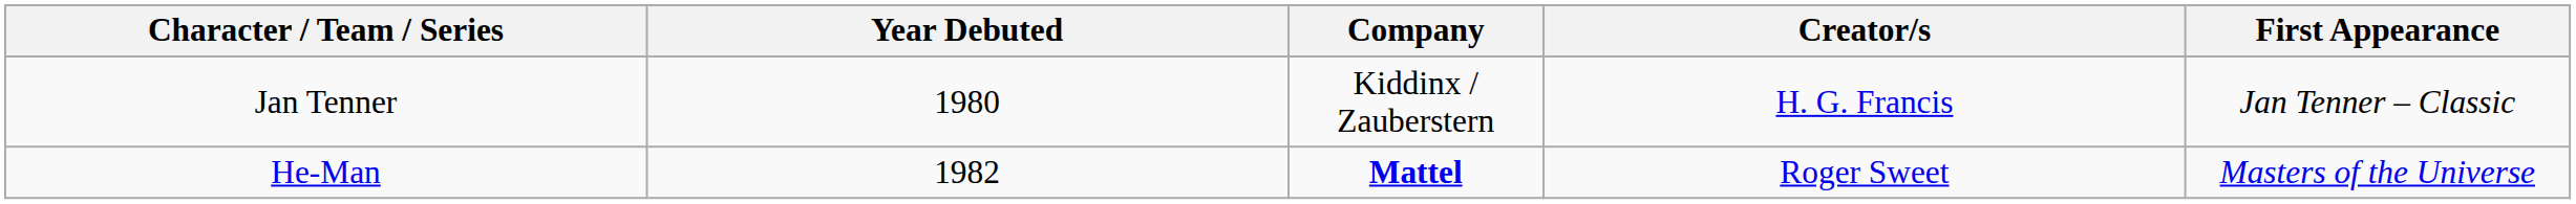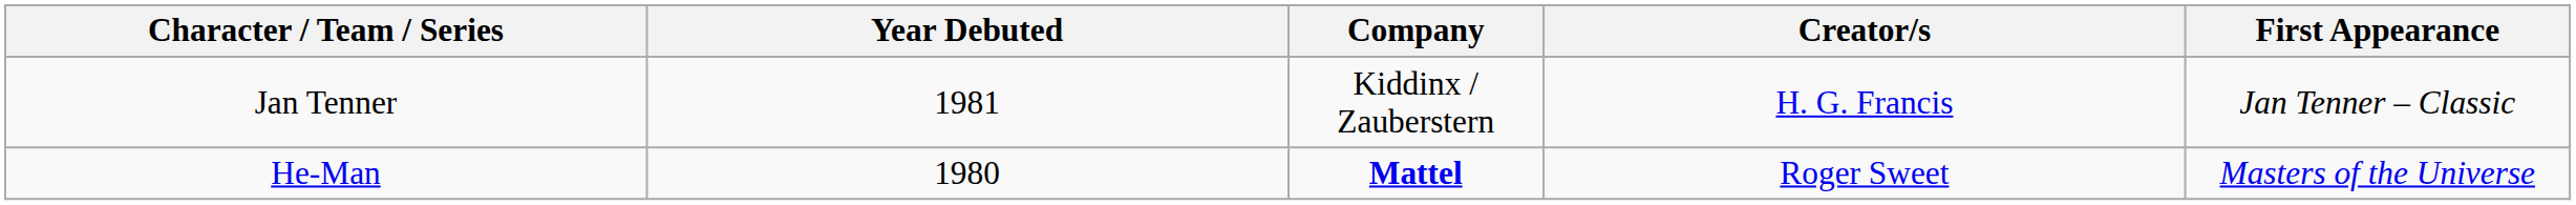Jan Tenner | Year Debuted: 1980 -> 1981
He-Man | Year Debuted: 1982 -> 1980
